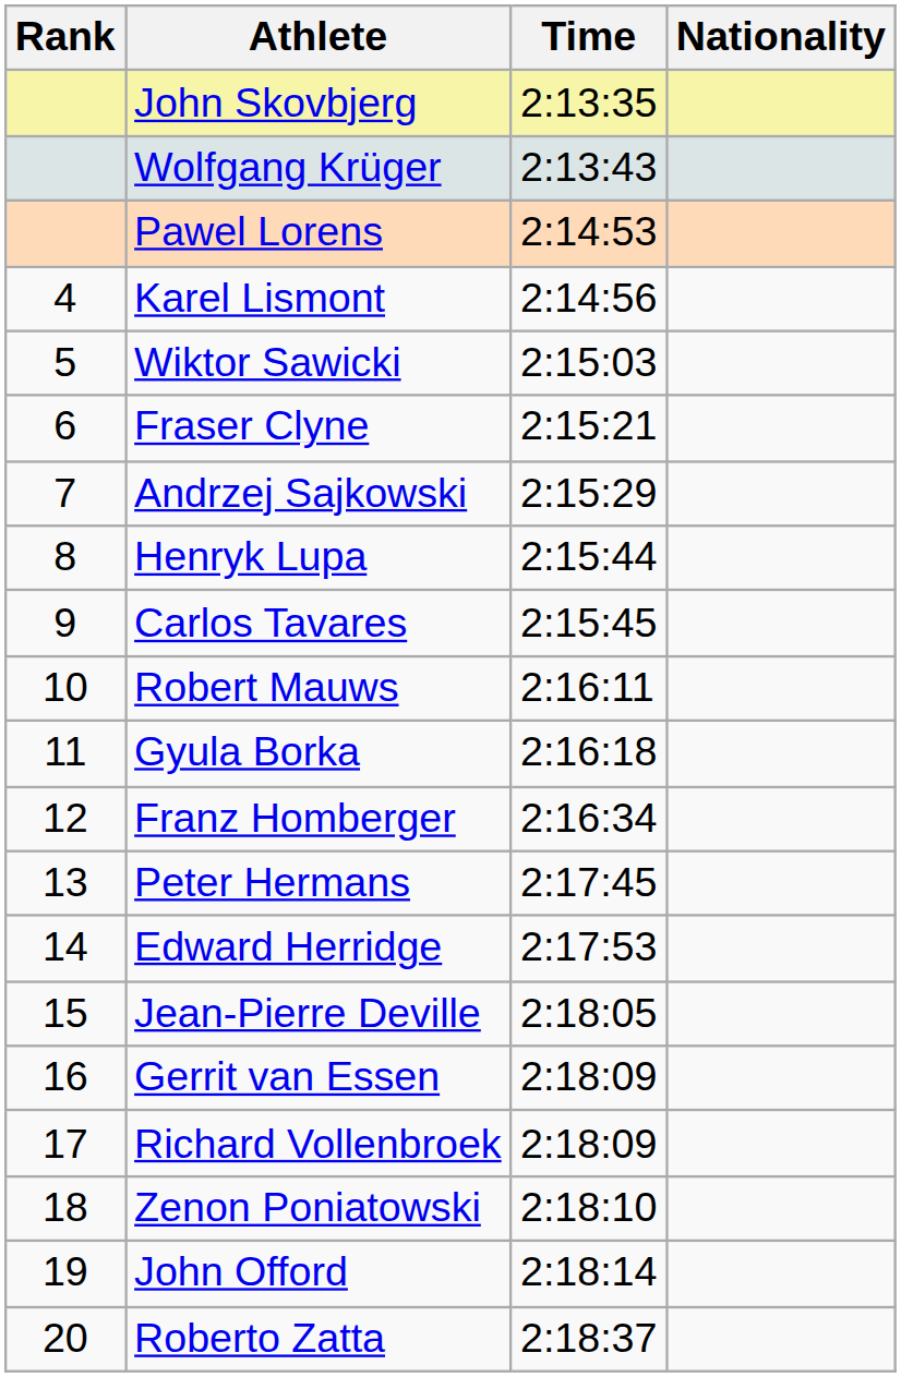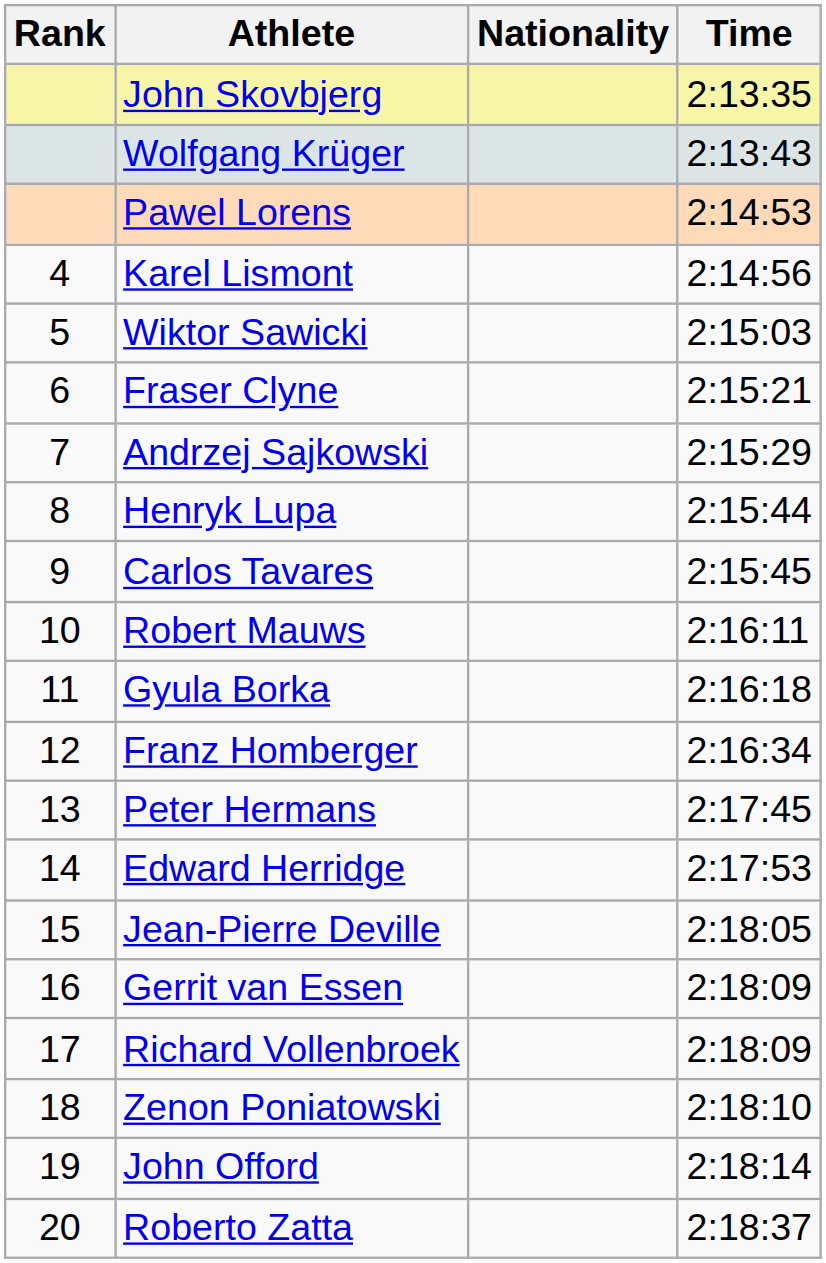columns swapped: Nationality <-> Time
